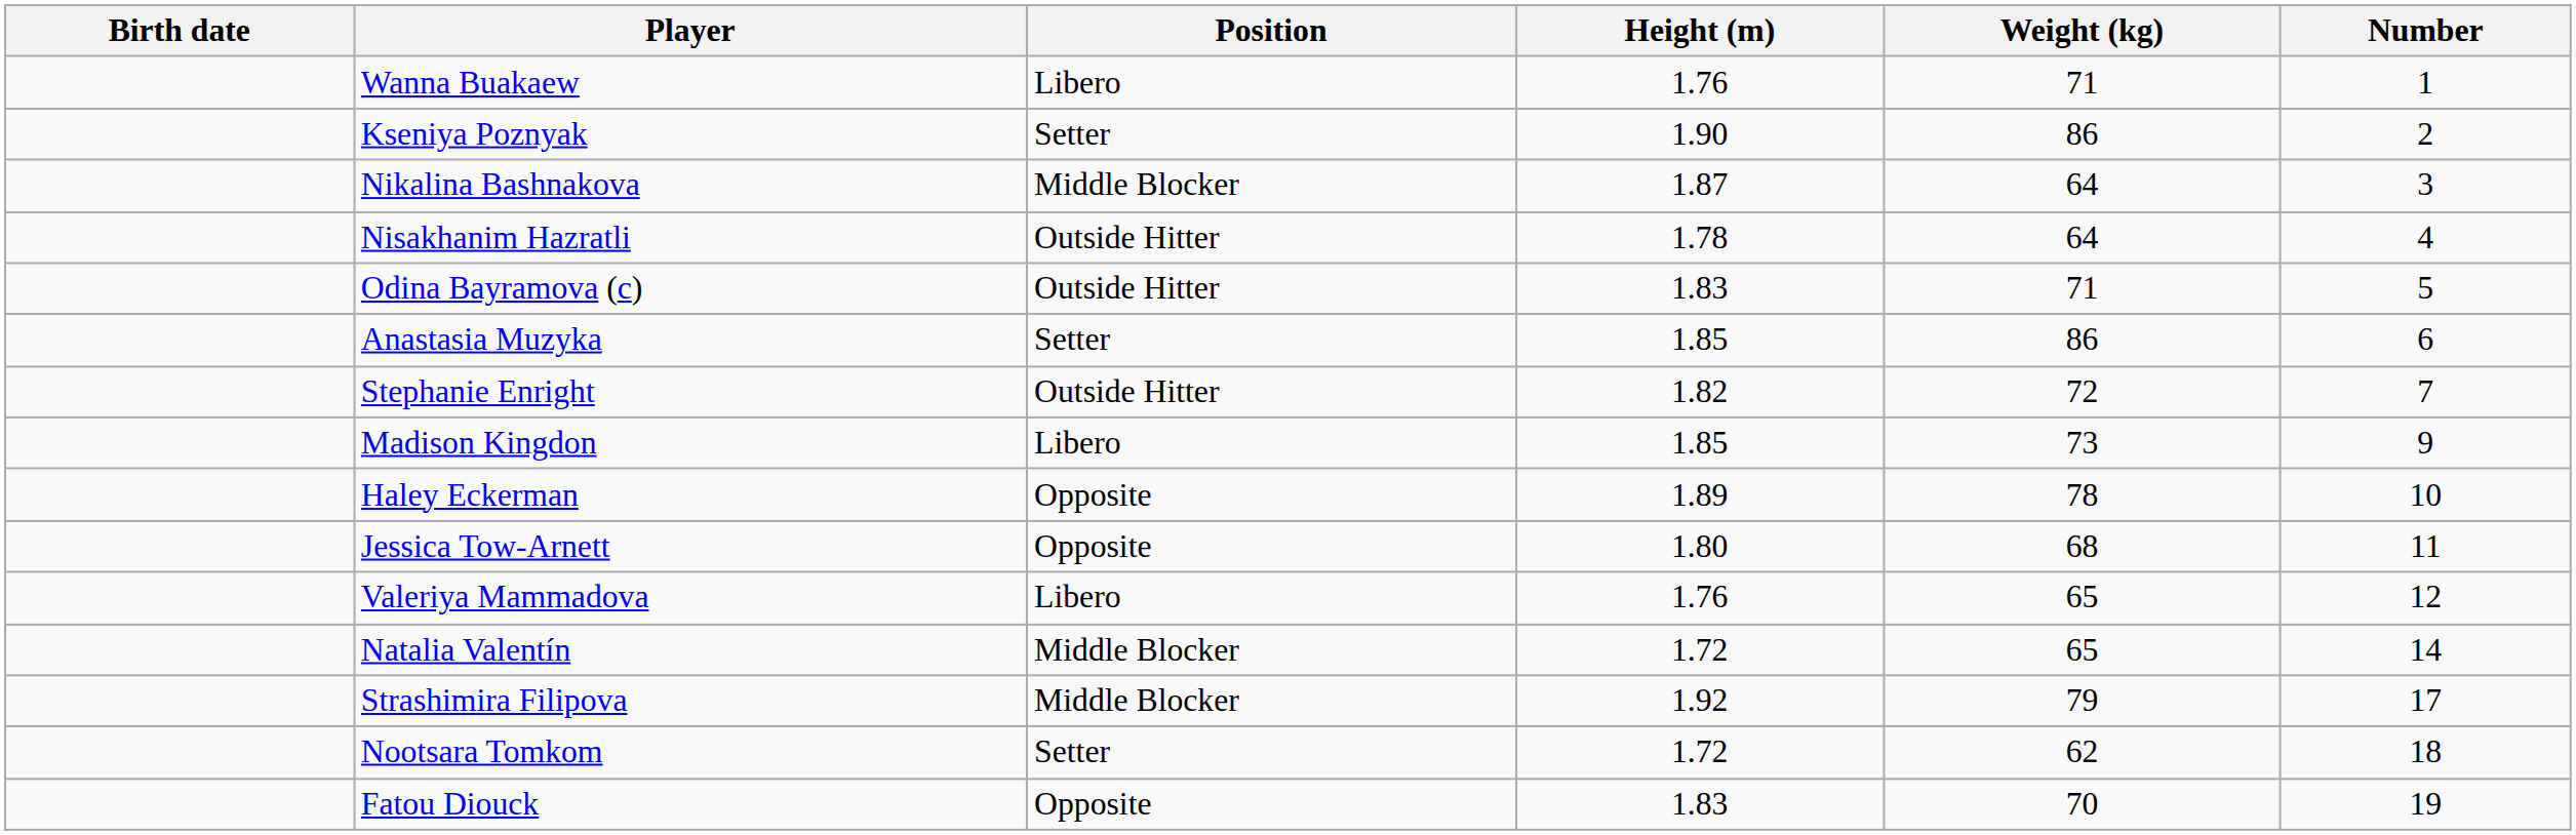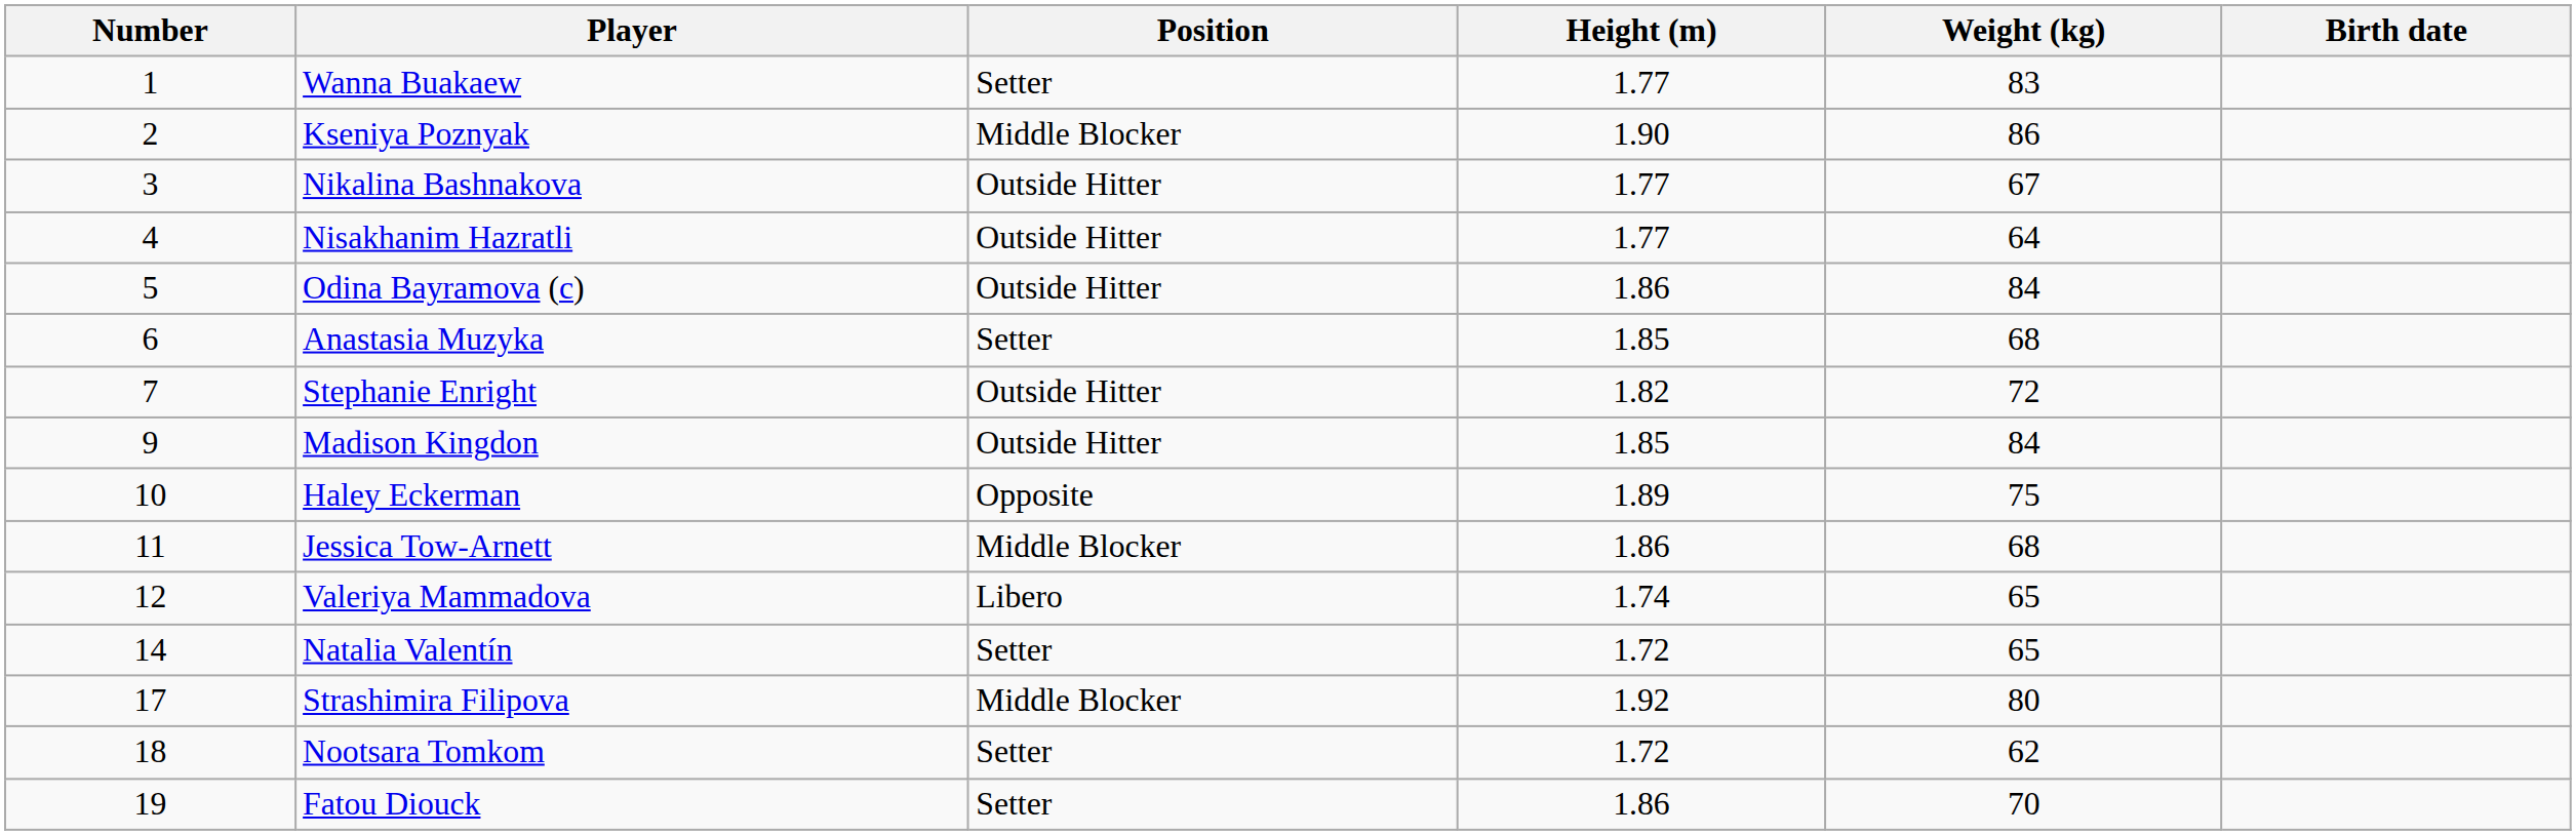columns swapped: Number <-> Birth date
Wanna Buakaew | Position: Libero -> Setter
Wanna Buakaew | Height (m): 1.76 -> 1.77
Wanna Buakaew | Weight (kg): 71 -> 83
Kseniya Poznyak | Position: Setter -> Middle Blocker
Nikalina Bashnakova | Position: Middle Blocker -> Outside Hitter
Nikalina Bashnakova | Height (m): 1.87 -> 1.77
Nikalina Bashnakova | Weight (kg): 64 -> 67
Nisakhanim Hazratli | Height (m): 1.78 -> 1.77
Odina Bayramova (c) | Height (m): 1.83 -> 1.86
Odina Bayramova (c) | Weight (kg): 71 -> 84
Anastasia Muzyka | Weight (kg): 86 -> 68
Madison Kingdon | Position: Libero -> Outside Hitter
Madison Kingdon | Weight (kg): 73 -> 84
Haley Eckerman | Weight (kg): 78 -> 75
Jessica Tow-Arnett | Position: Opposite -> Middle Blocker
Jessica Tow-Arnett | Height (m): 1.80 -> 1.86
Valeriya Mammadova | Height (m): 1.76 -> 1.74
Natalia Valentín | Position: Middle Blocker -> Setter
Strashimira Filipova | Weight (kg): 79 -> 80
Fatou Diouck | Position: Opposite -> Setter
Fatou Diouck | Height (m): 1.83 -> 1.86
